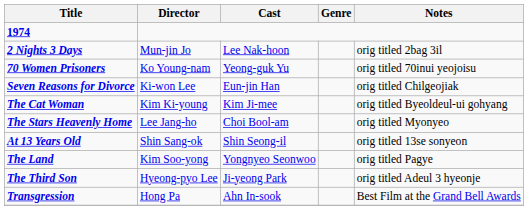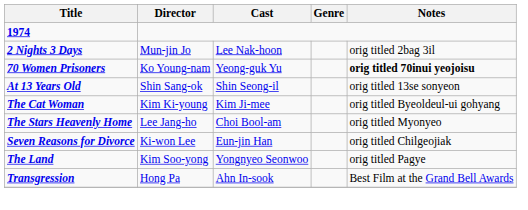70 Women Prisoners | Notes: normal -> bold
rows swapped: At 13 Years Old <-> Seven Reasons for Divorce
- row: The Third Son | Hyeong-pyo Lee | Ji-yeong Park | orig titled Adeul 3 hyeonje
